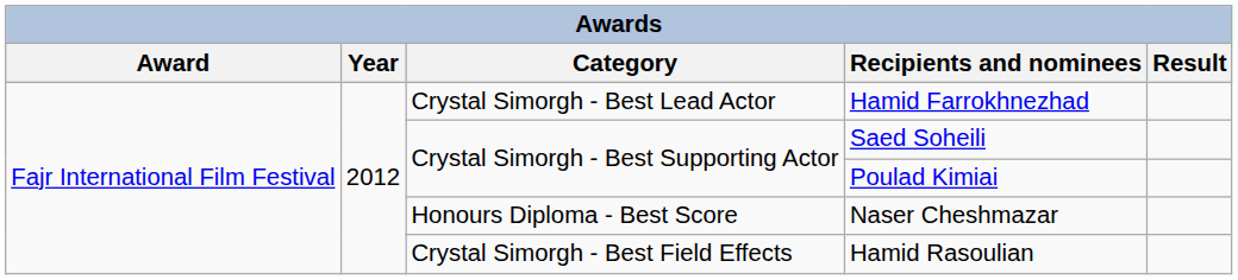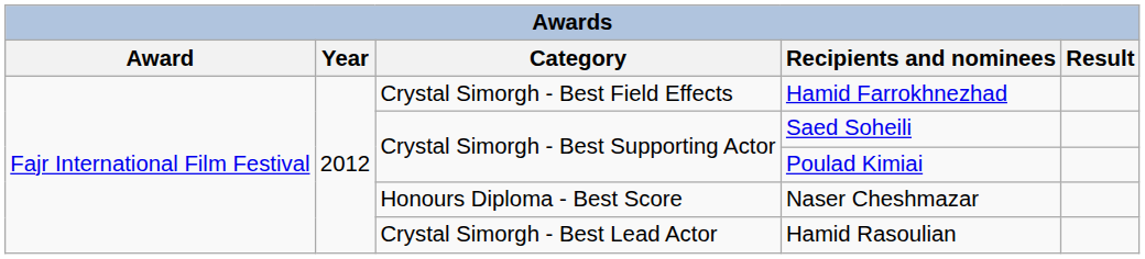Hamid Farrokhnezhad | Category: Crystal Simorgh - Best Lead Actor -> Crystal Simorgh - Best Field Effects
Hamid Rasoulian | Category: Crystal Simorgh - Best Field Effects -> Crystal Simorgh - Best Lead Actor
